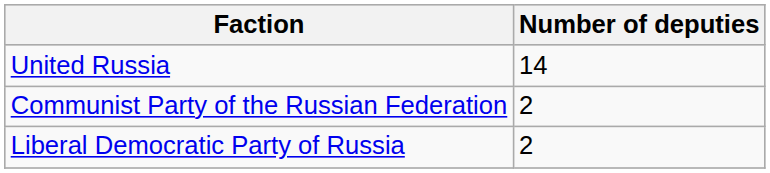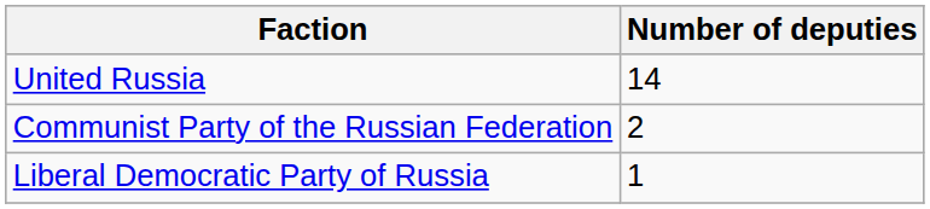Liberal Democratic Party of Russia | Number of deputies: 2 -> 1
